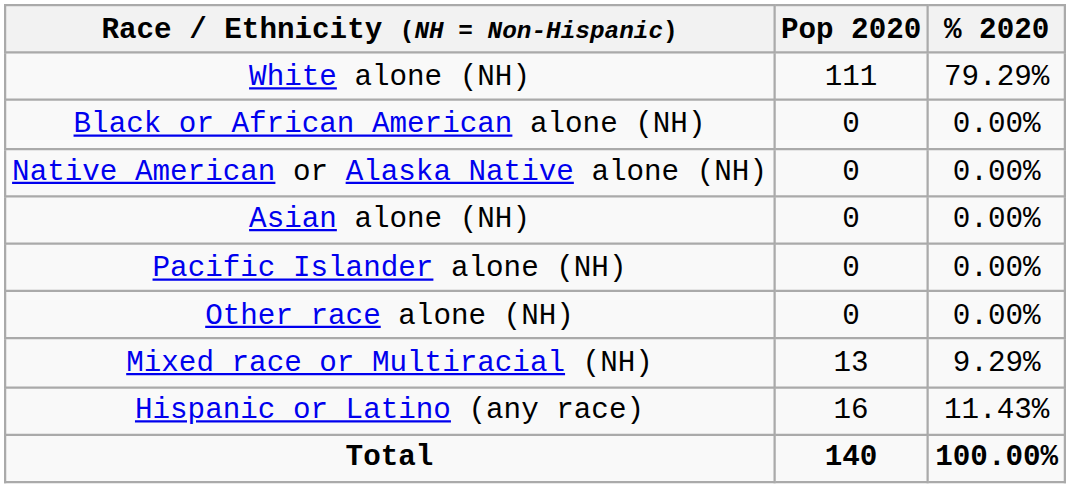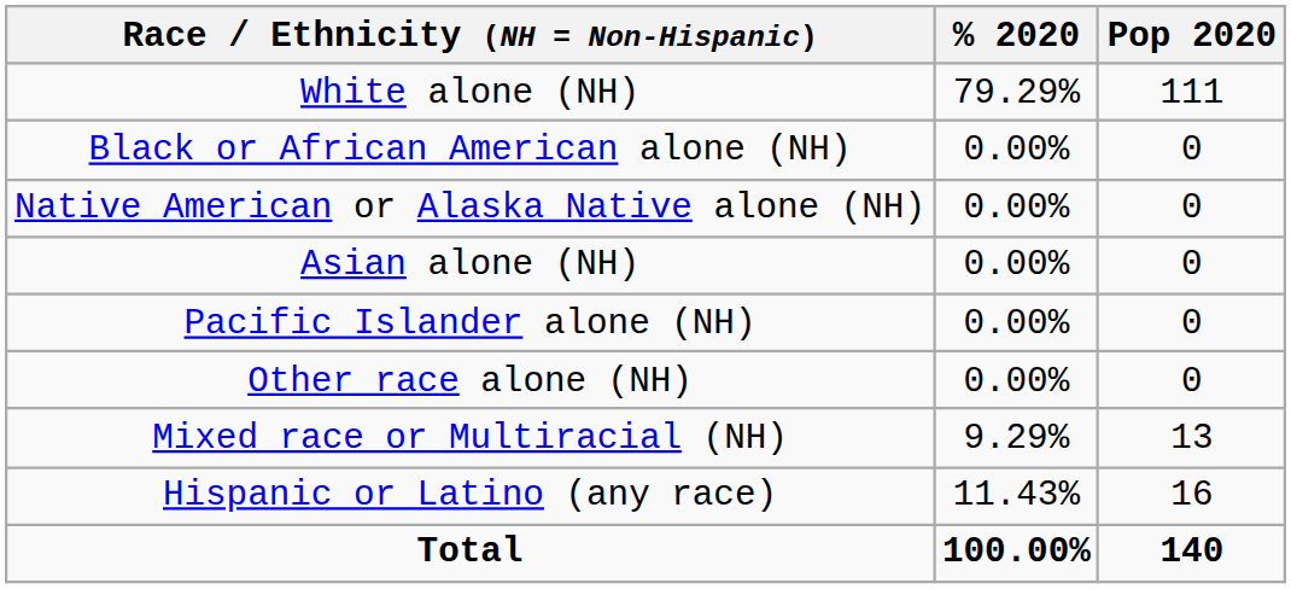columns swapped: Pop 2020 <-> % 2020
